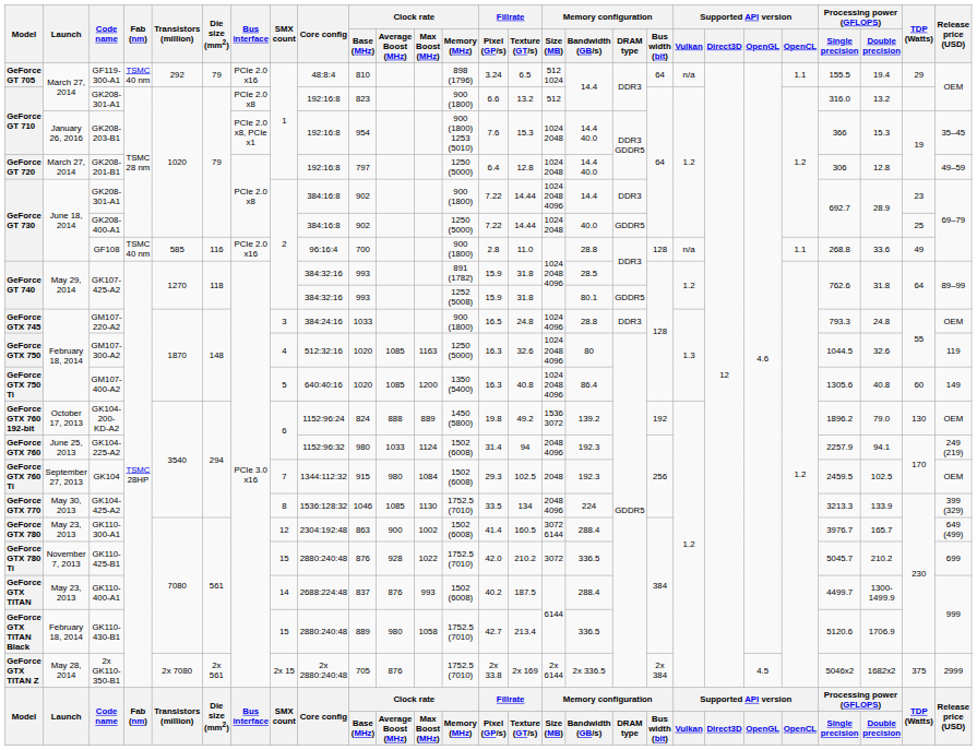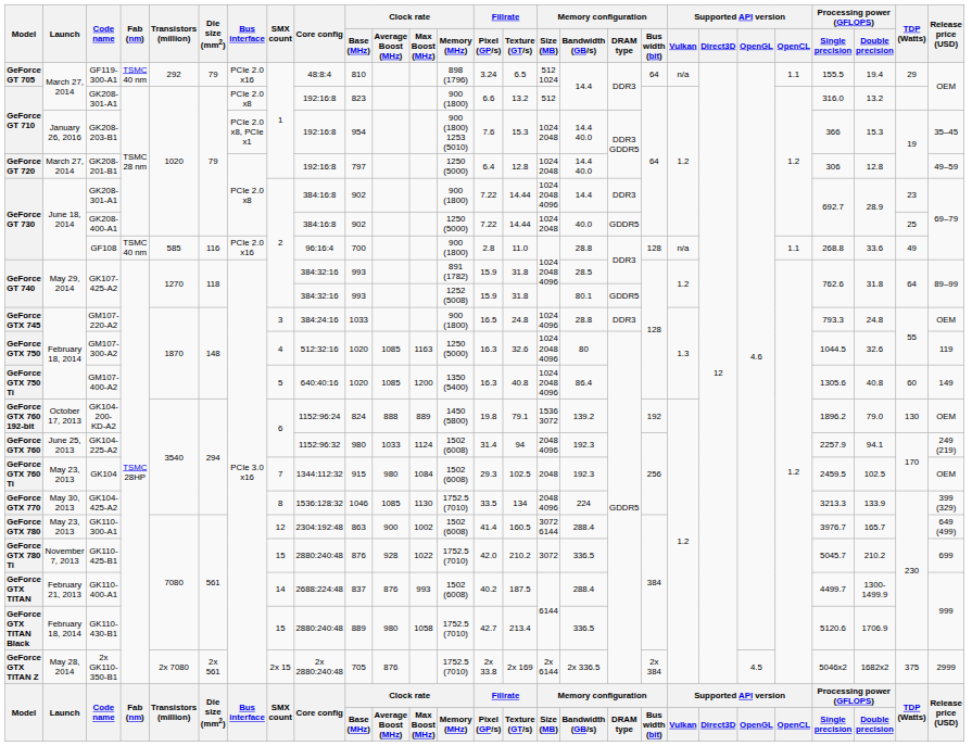GK104-200-KD-A2 | Fillrate / Texture (GT/s): 49.2 -> 79.1
GK104 | Launch: September 27, 2013 -> May 23, 2013
GK110-400-A1 | Launch: May 23, 2013 -> February 21, 2013
